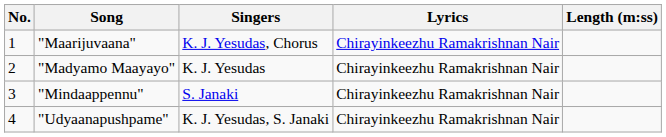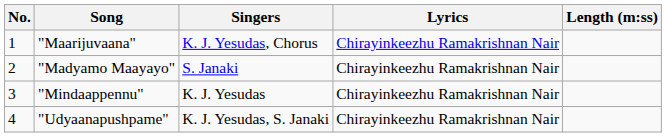"Madyamo Maayayo" | Singers: K. J. Yesudas -> S. Janaki
"Mindaappennu" | Singers: S. Janaki -> K. J. Yesudas
